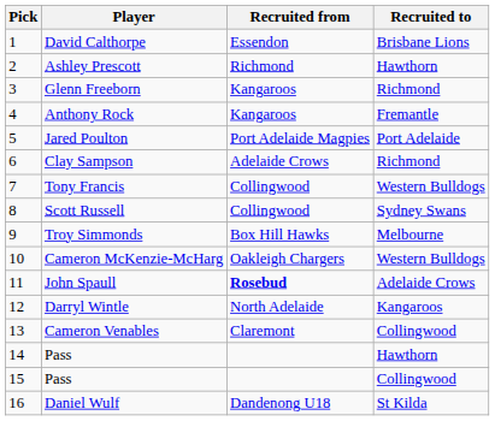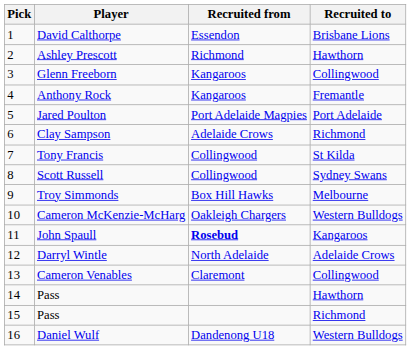Glenn Freeborn | Recruited to: Richmond -> Collingwood
Tony Francis | Recruited to: Western Bulldogs -> St Kilda
John Spaull | Recruited to: Adelaide Crows -> Kangaroos
Darryl Wintle | Recruited to: Kangaroos -> Adelaide Crows
15 / Pass | Recruited to: Collingwood -> Richmond
Daniel Wulf | Recruited to: St Kilda -> Western Bulldogs
